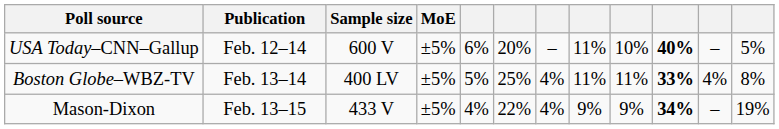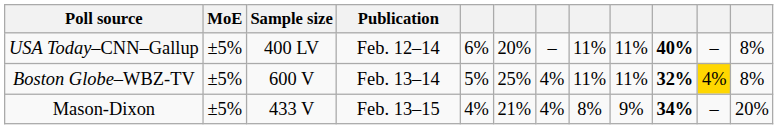columns swapped: Publication <-> MoE
USA Today–CNN–Gallup | Sample size: 600 V -> 400 LV
USA Today–CNN–Gallup | column 9: 10% -> 11%
USA Today–CNN–Gallup | column 12: 5% -> 8%
Boston Globe–WBZ-TV | Sample size: 400 LV -> 600 V
Boston Globe–WBZ-TV | column 10: 33% -> 32%
Boston Globe–WBZ-TV | column 11: no background -> gold background
Mason-Dixon | column 6: 22% -> 21%
Mason-Dixon | column 8: 9% -> 8%
Mason-Dixon | column 12: 19% -> 20%
